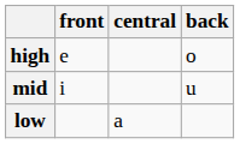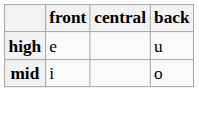high | back: o -> u
mid | back: u -> o
- row: low | a
